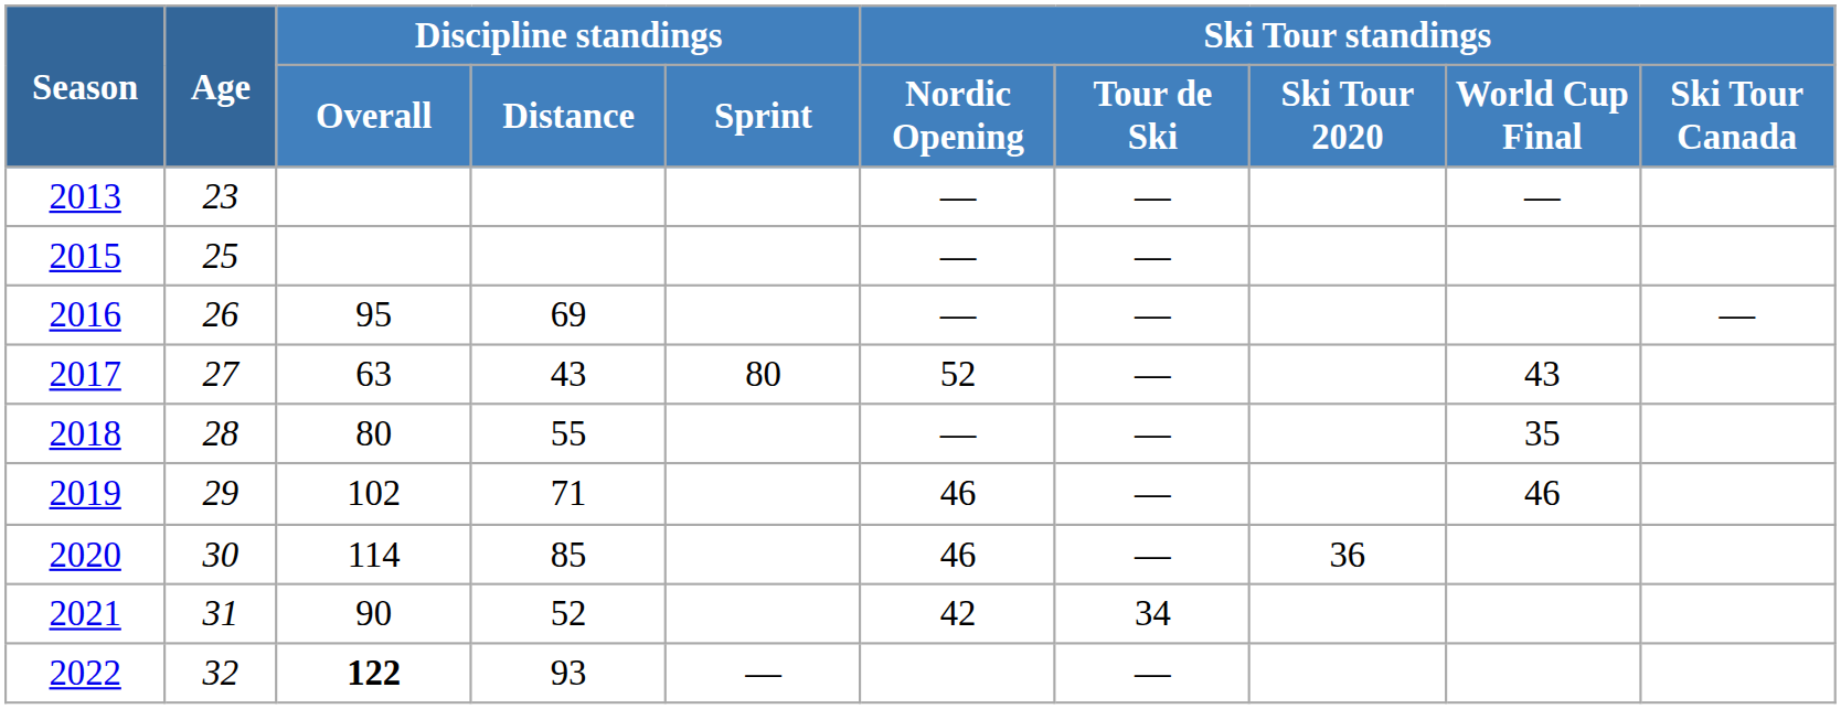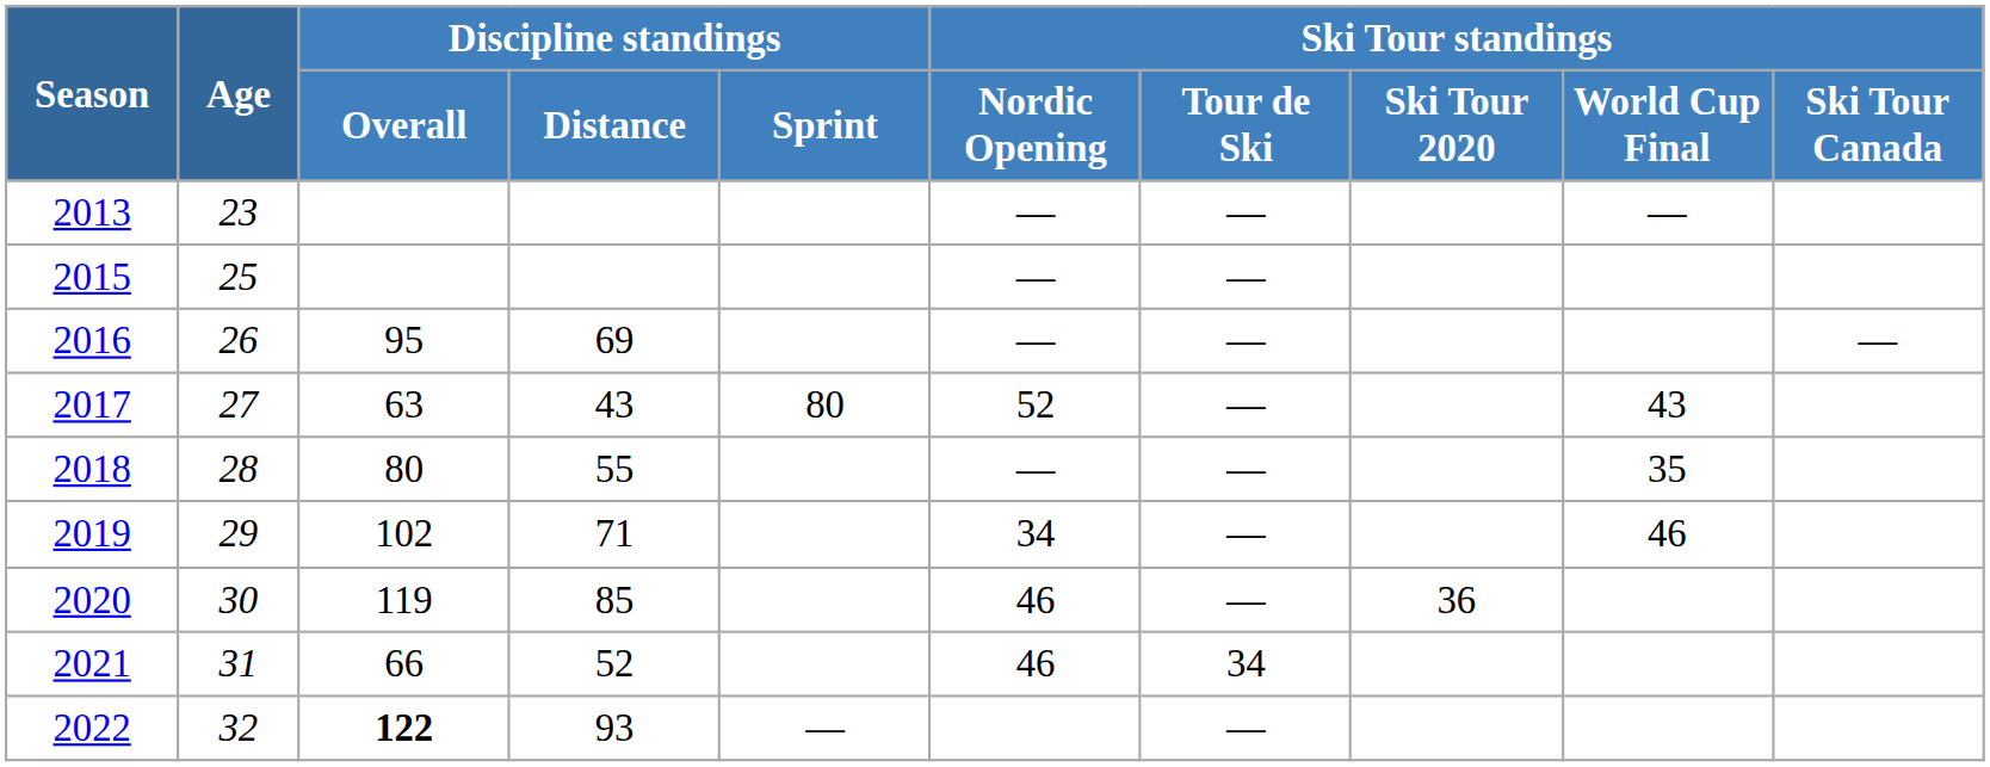2019 | Ski Tour standings / Nordic Opening: 46 -> 34
2020 | Discipline standings / Overall: 114 -> 119
2021 | Discipline standings / Overall: 90 -> 66
2021 | Ski Tour standings / Nordic Opening: 42 -> 46
